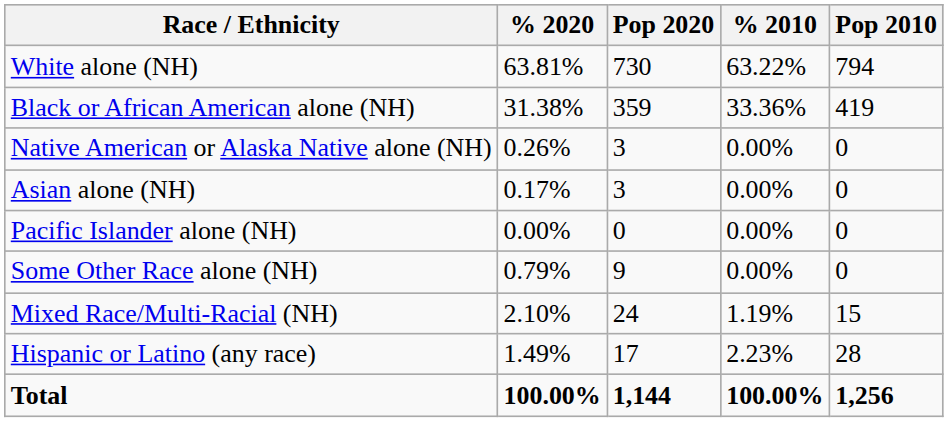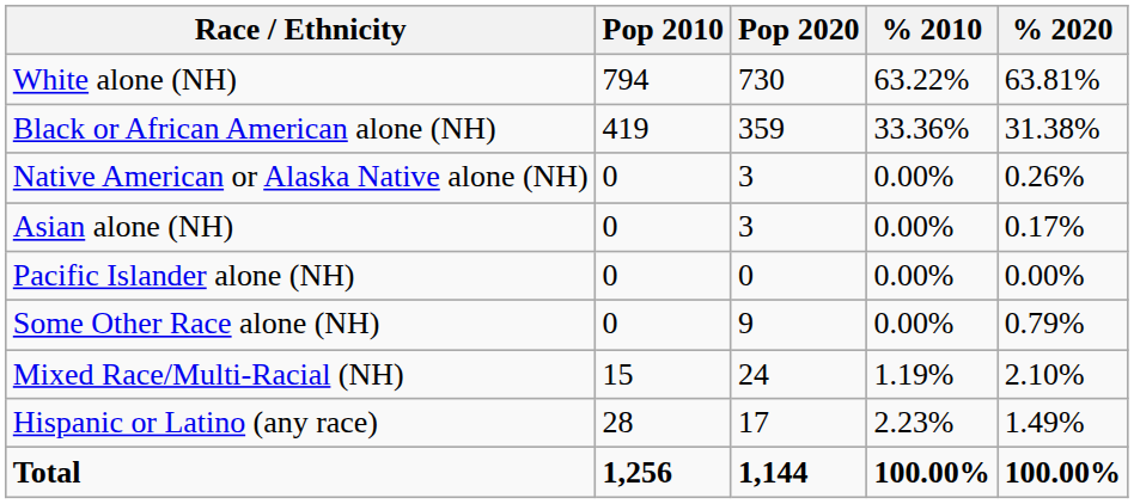columns swapped: Pop 2010 <-> % 2020
